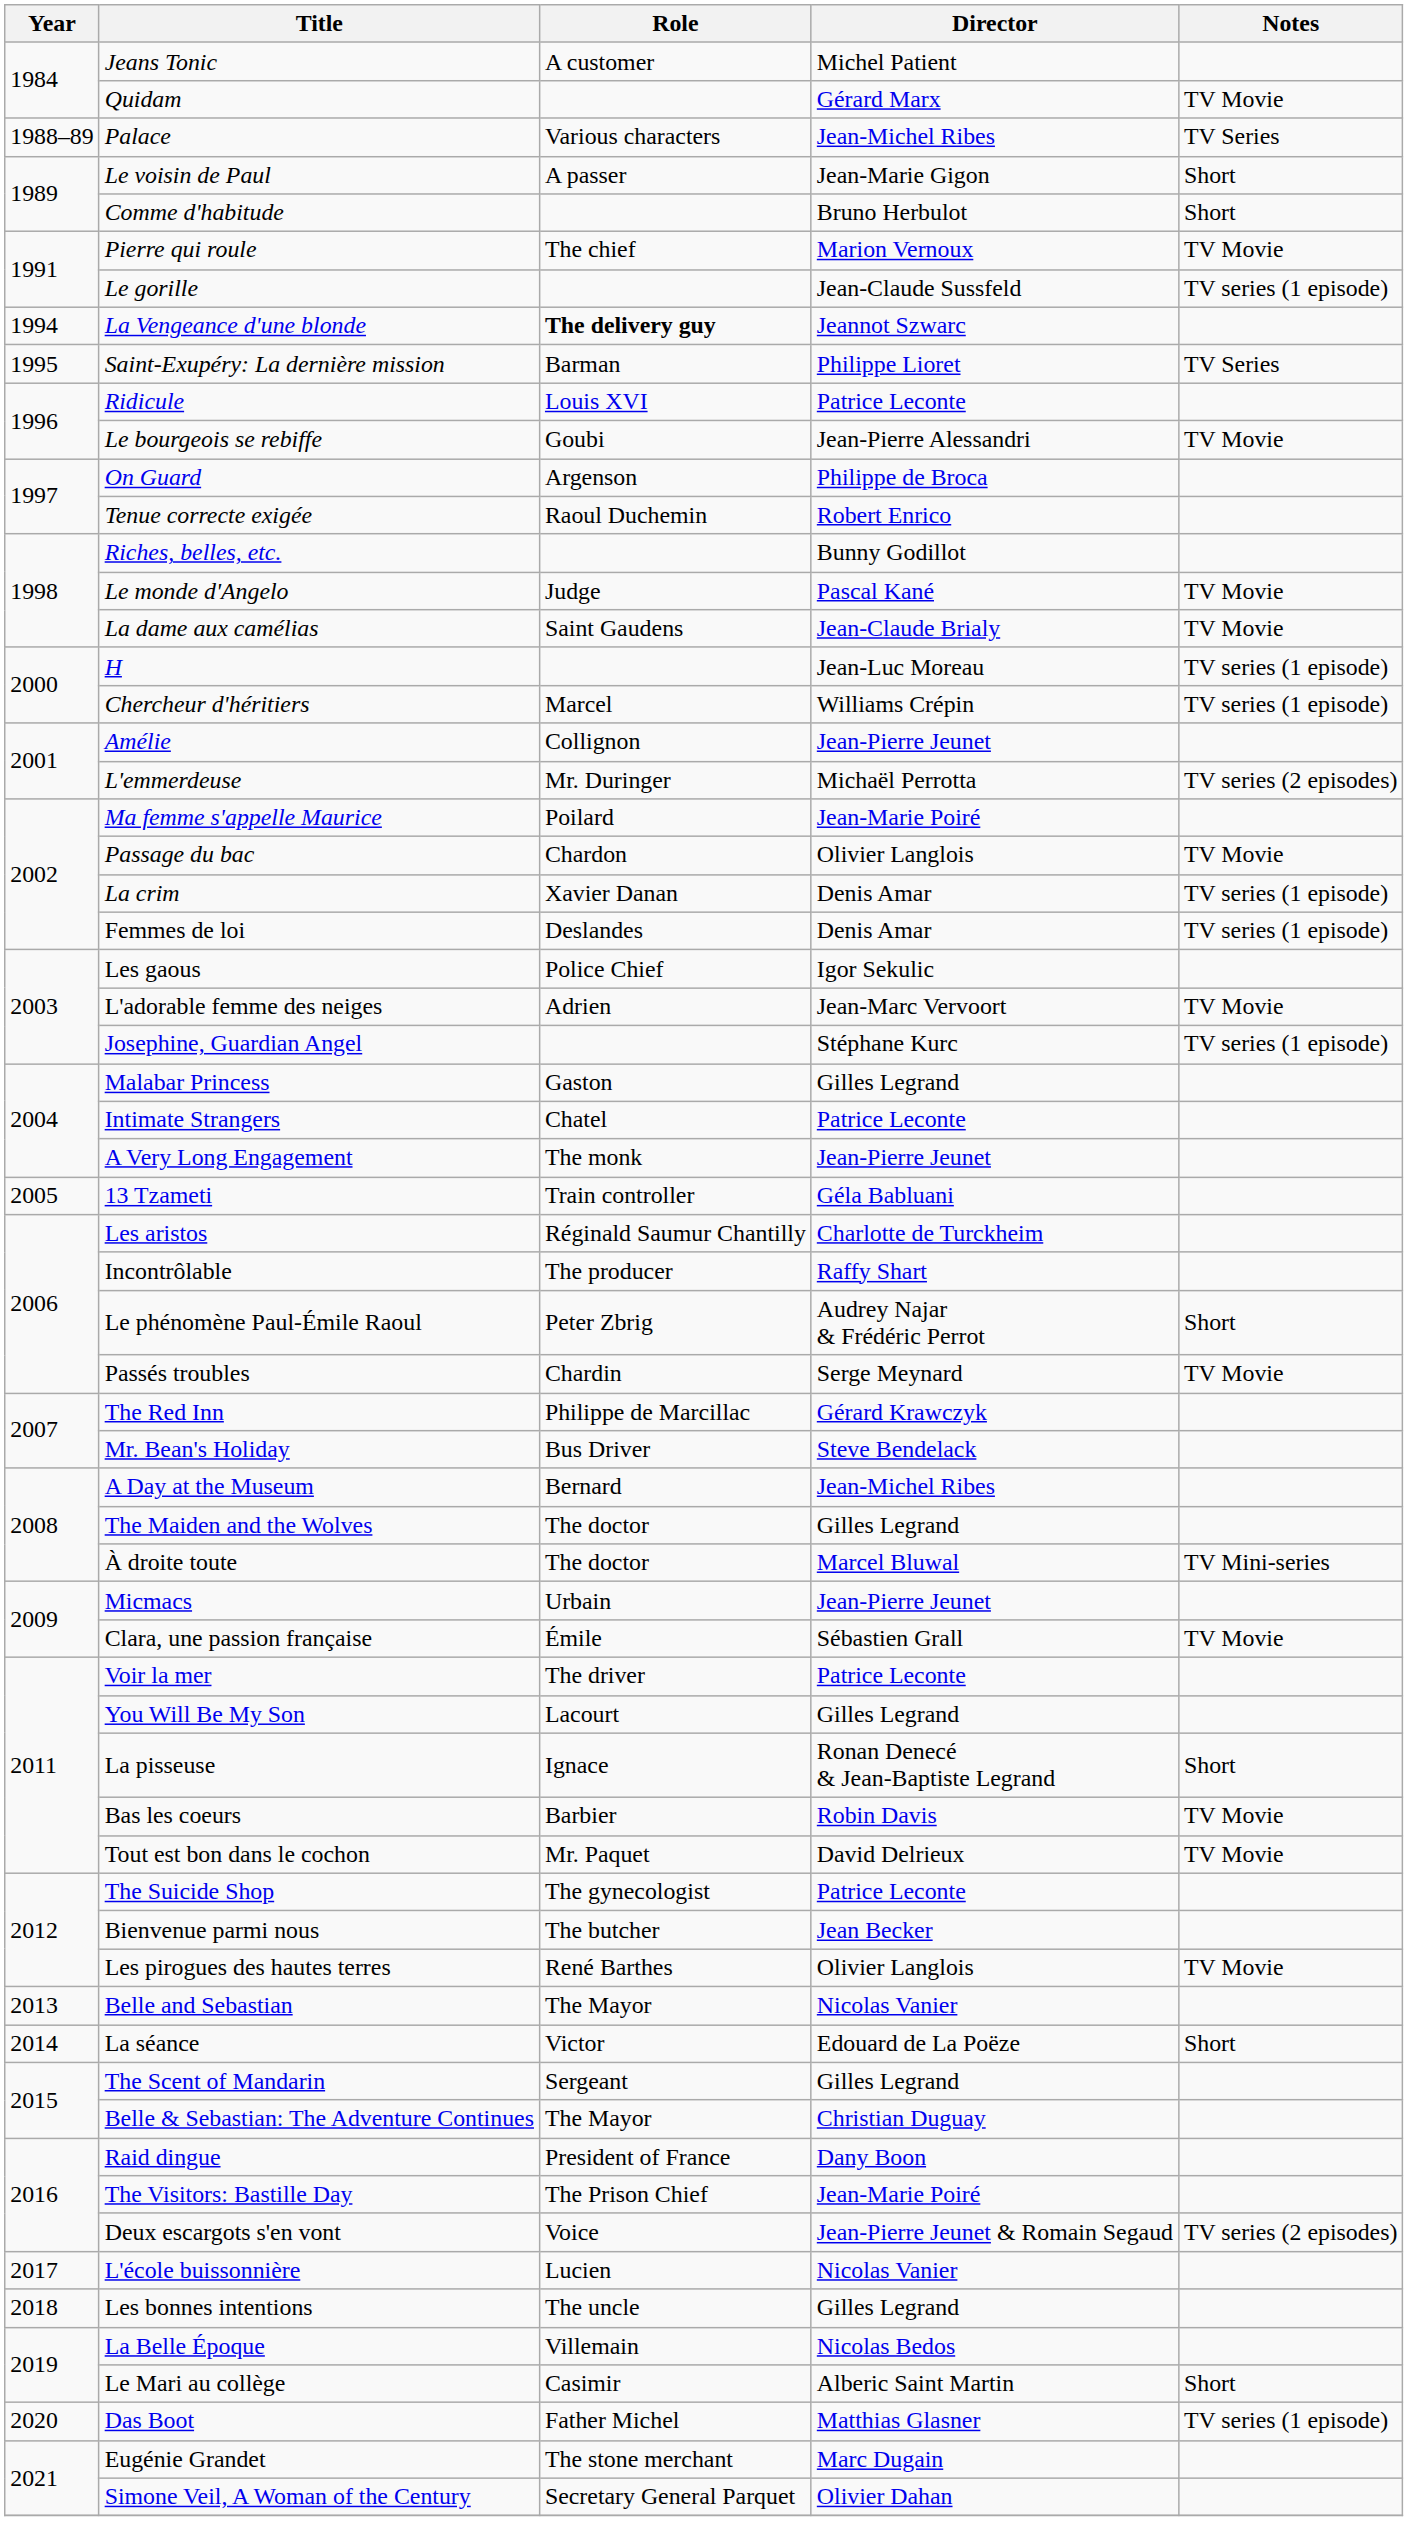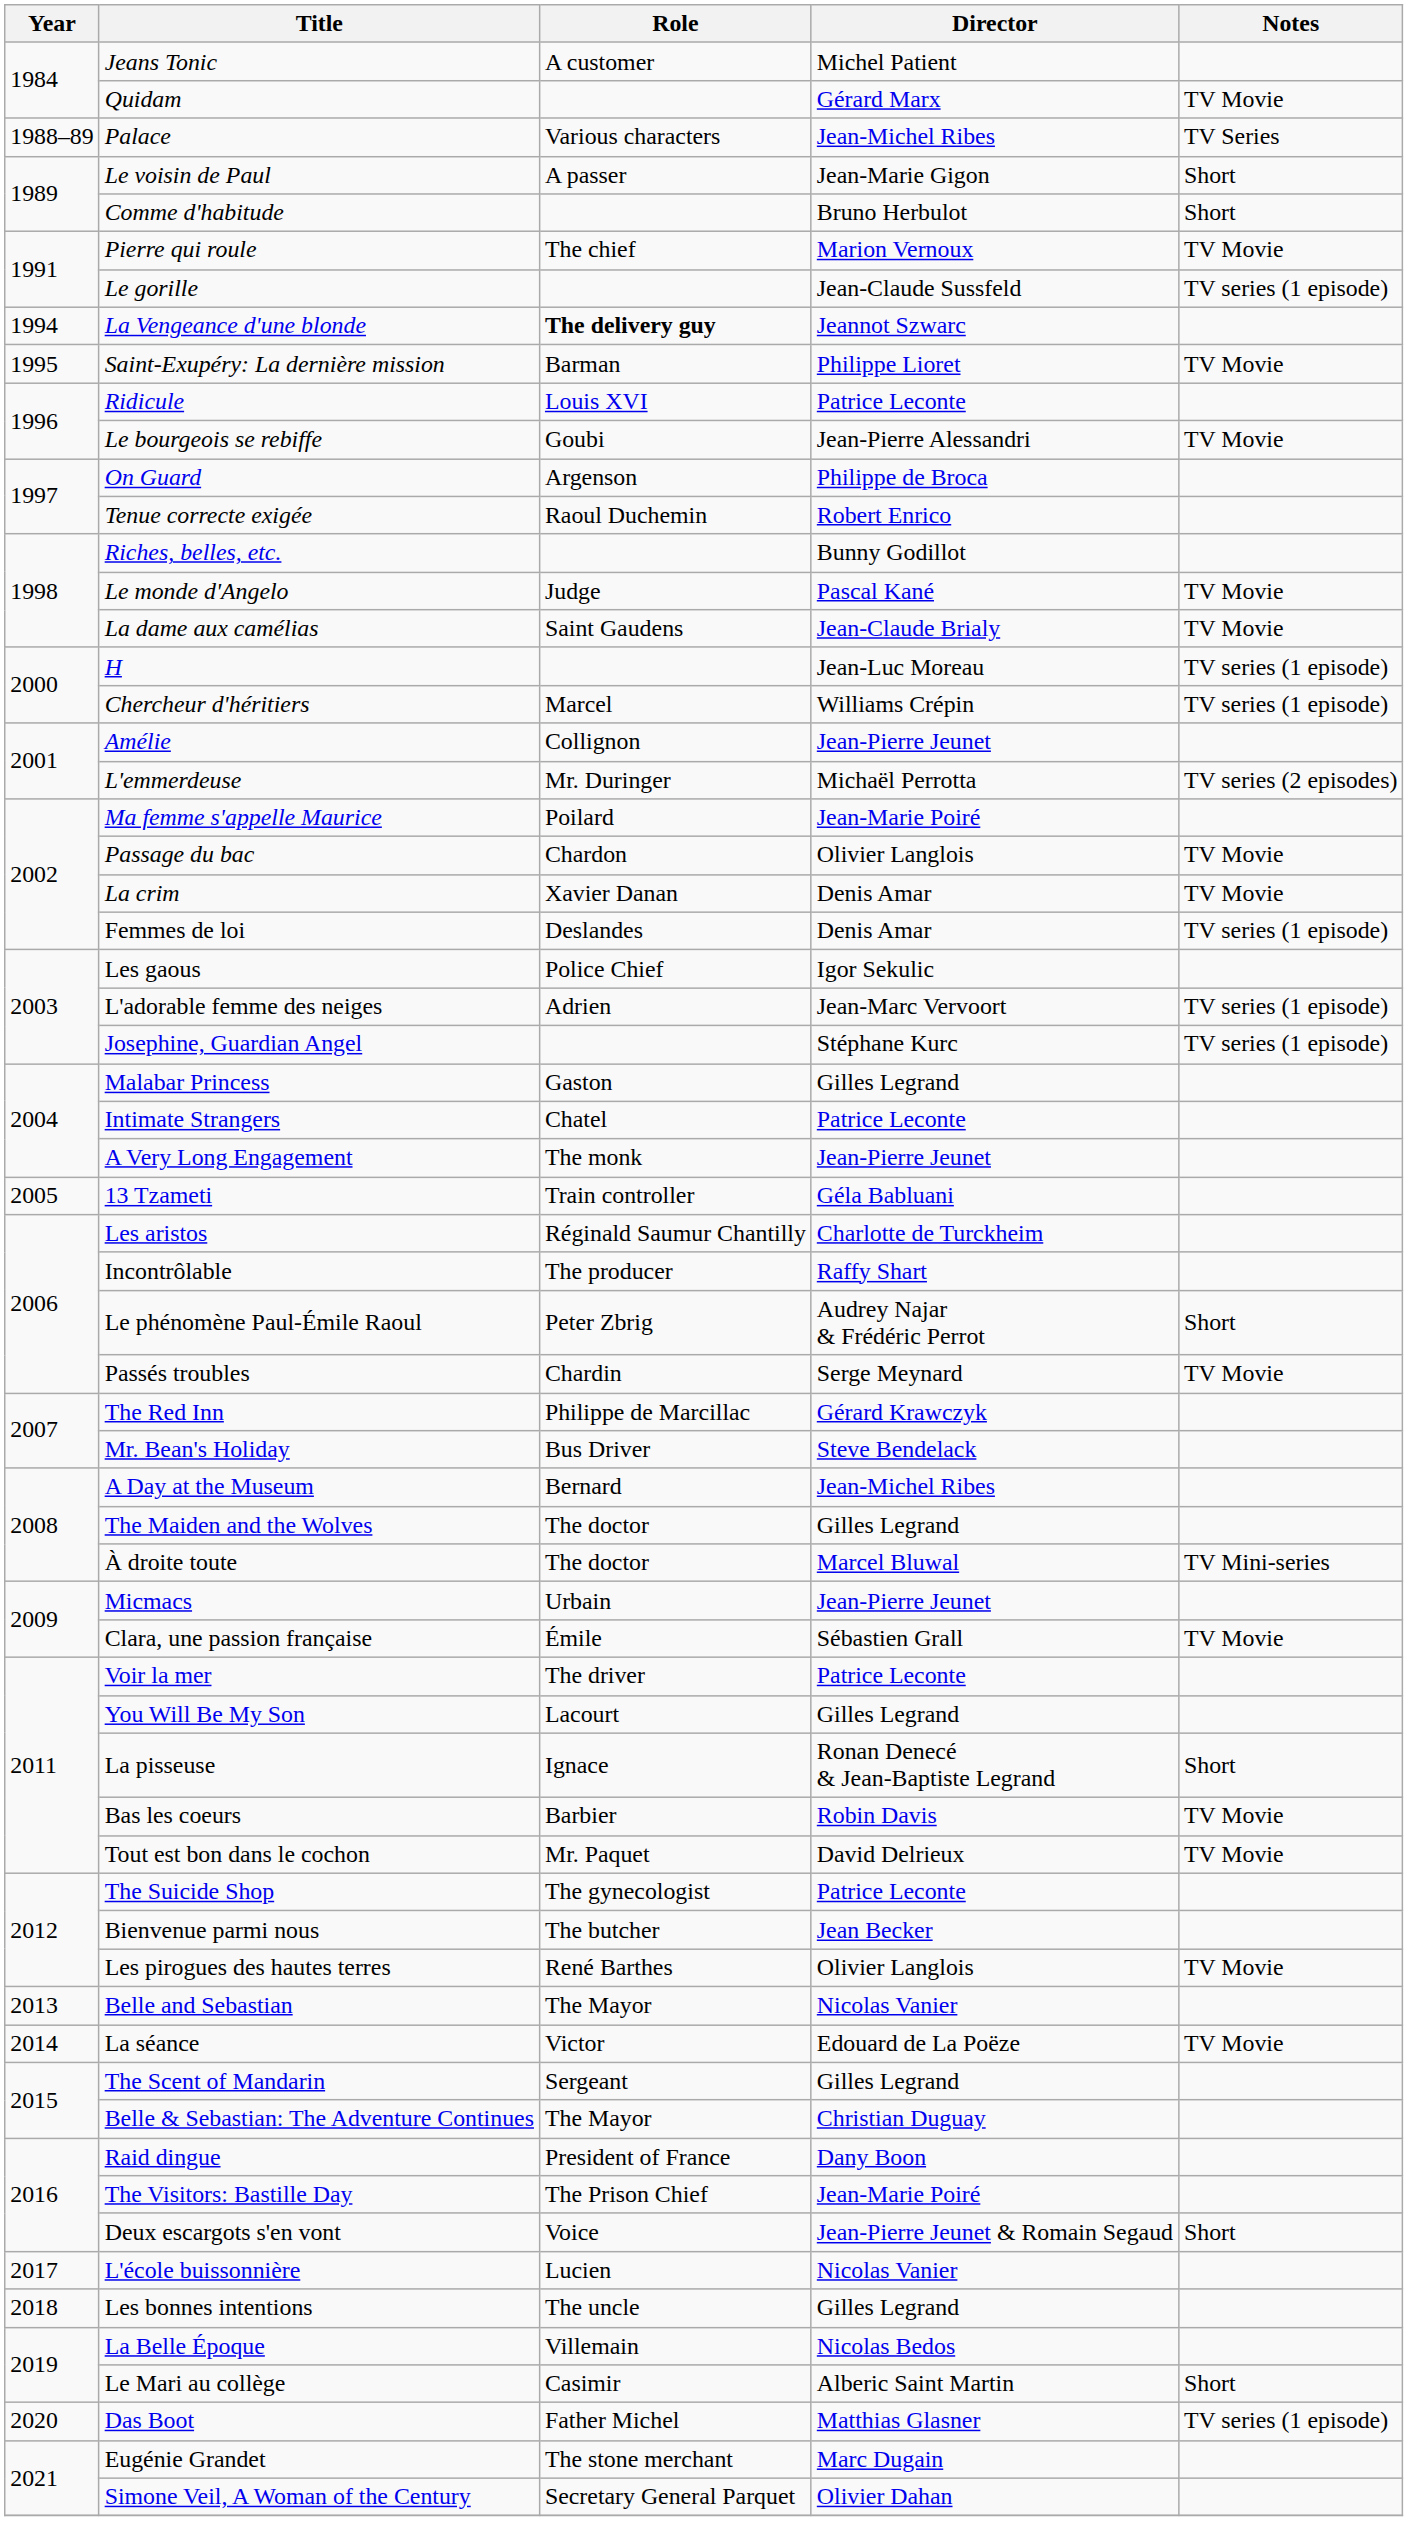Saint-Exupéry: La dernière mission | Notes: TV Series -> TV Movie
La crim | Notes: TV series (1 episode) -> TV Movie
L'adorable femme des neiges | Notes: TV Movie -> TV series (1 episode)
La séance | Notes: Short -> TV Movie
Deux escargots s'en vont | Notes: TV series (2 episodes) -> Short
